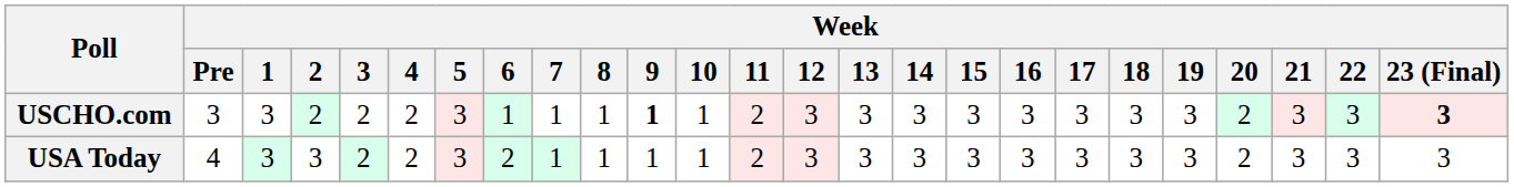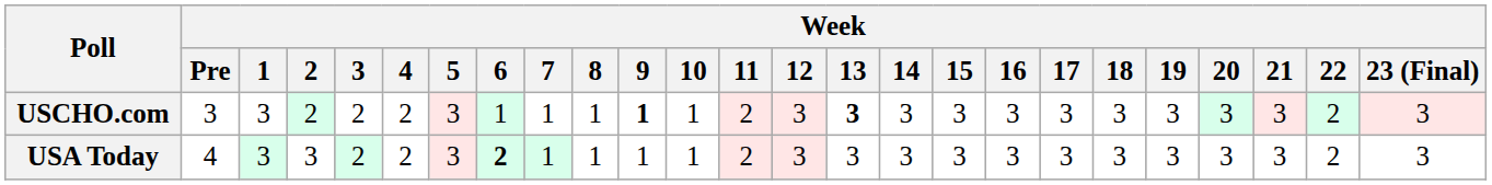USCHO.com | Week / 13: normal -> bold
USCHO.com | Week / 20: 2 -> 3
USCHO.com | Week / 22: 3 -> 2
USCHO.com | Week / 23 (Final): bold -> normal
USA Today | Week / 6: normal -> bold
USA Today | Week / 20: 2 -> 3
USA Today | Week / 22: 3 -> 2
